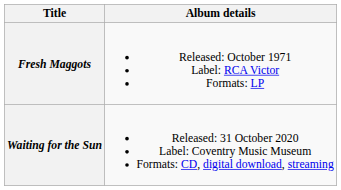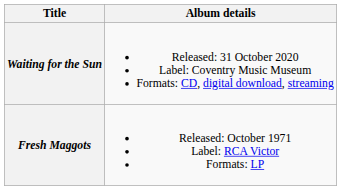rows swapped: Fresh Maggots <-> Waiting for the Sun
